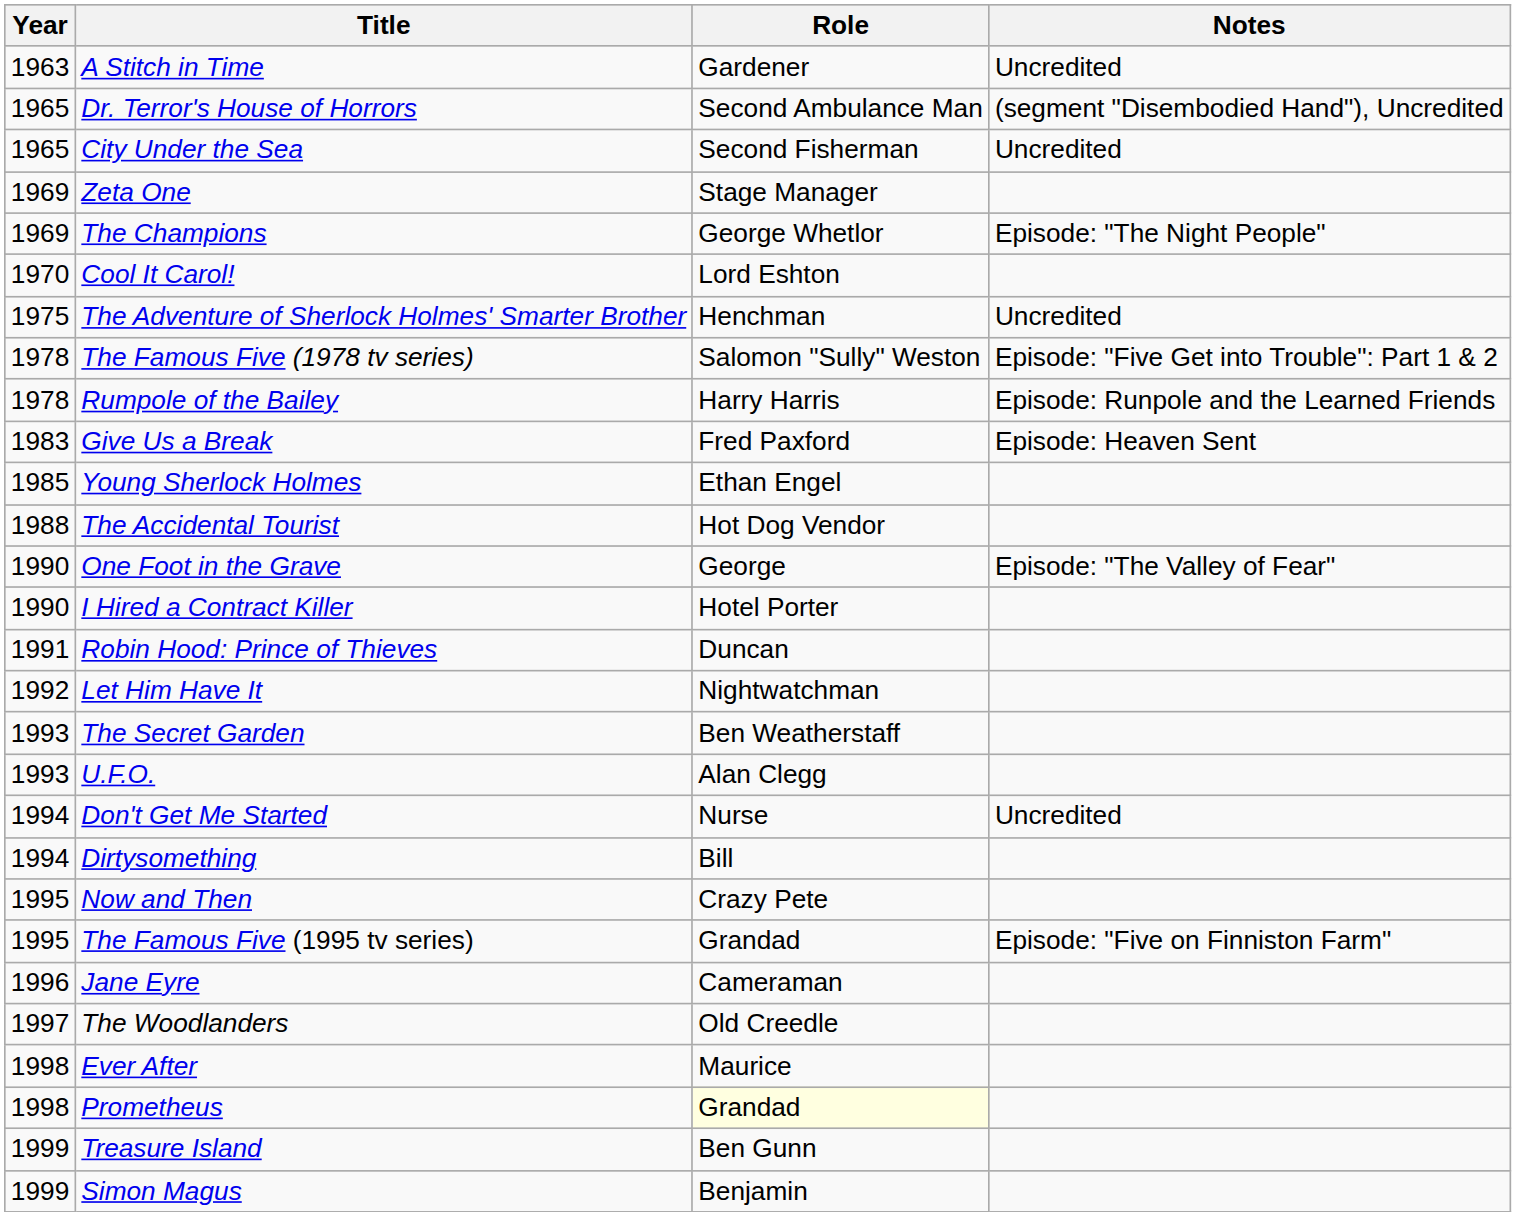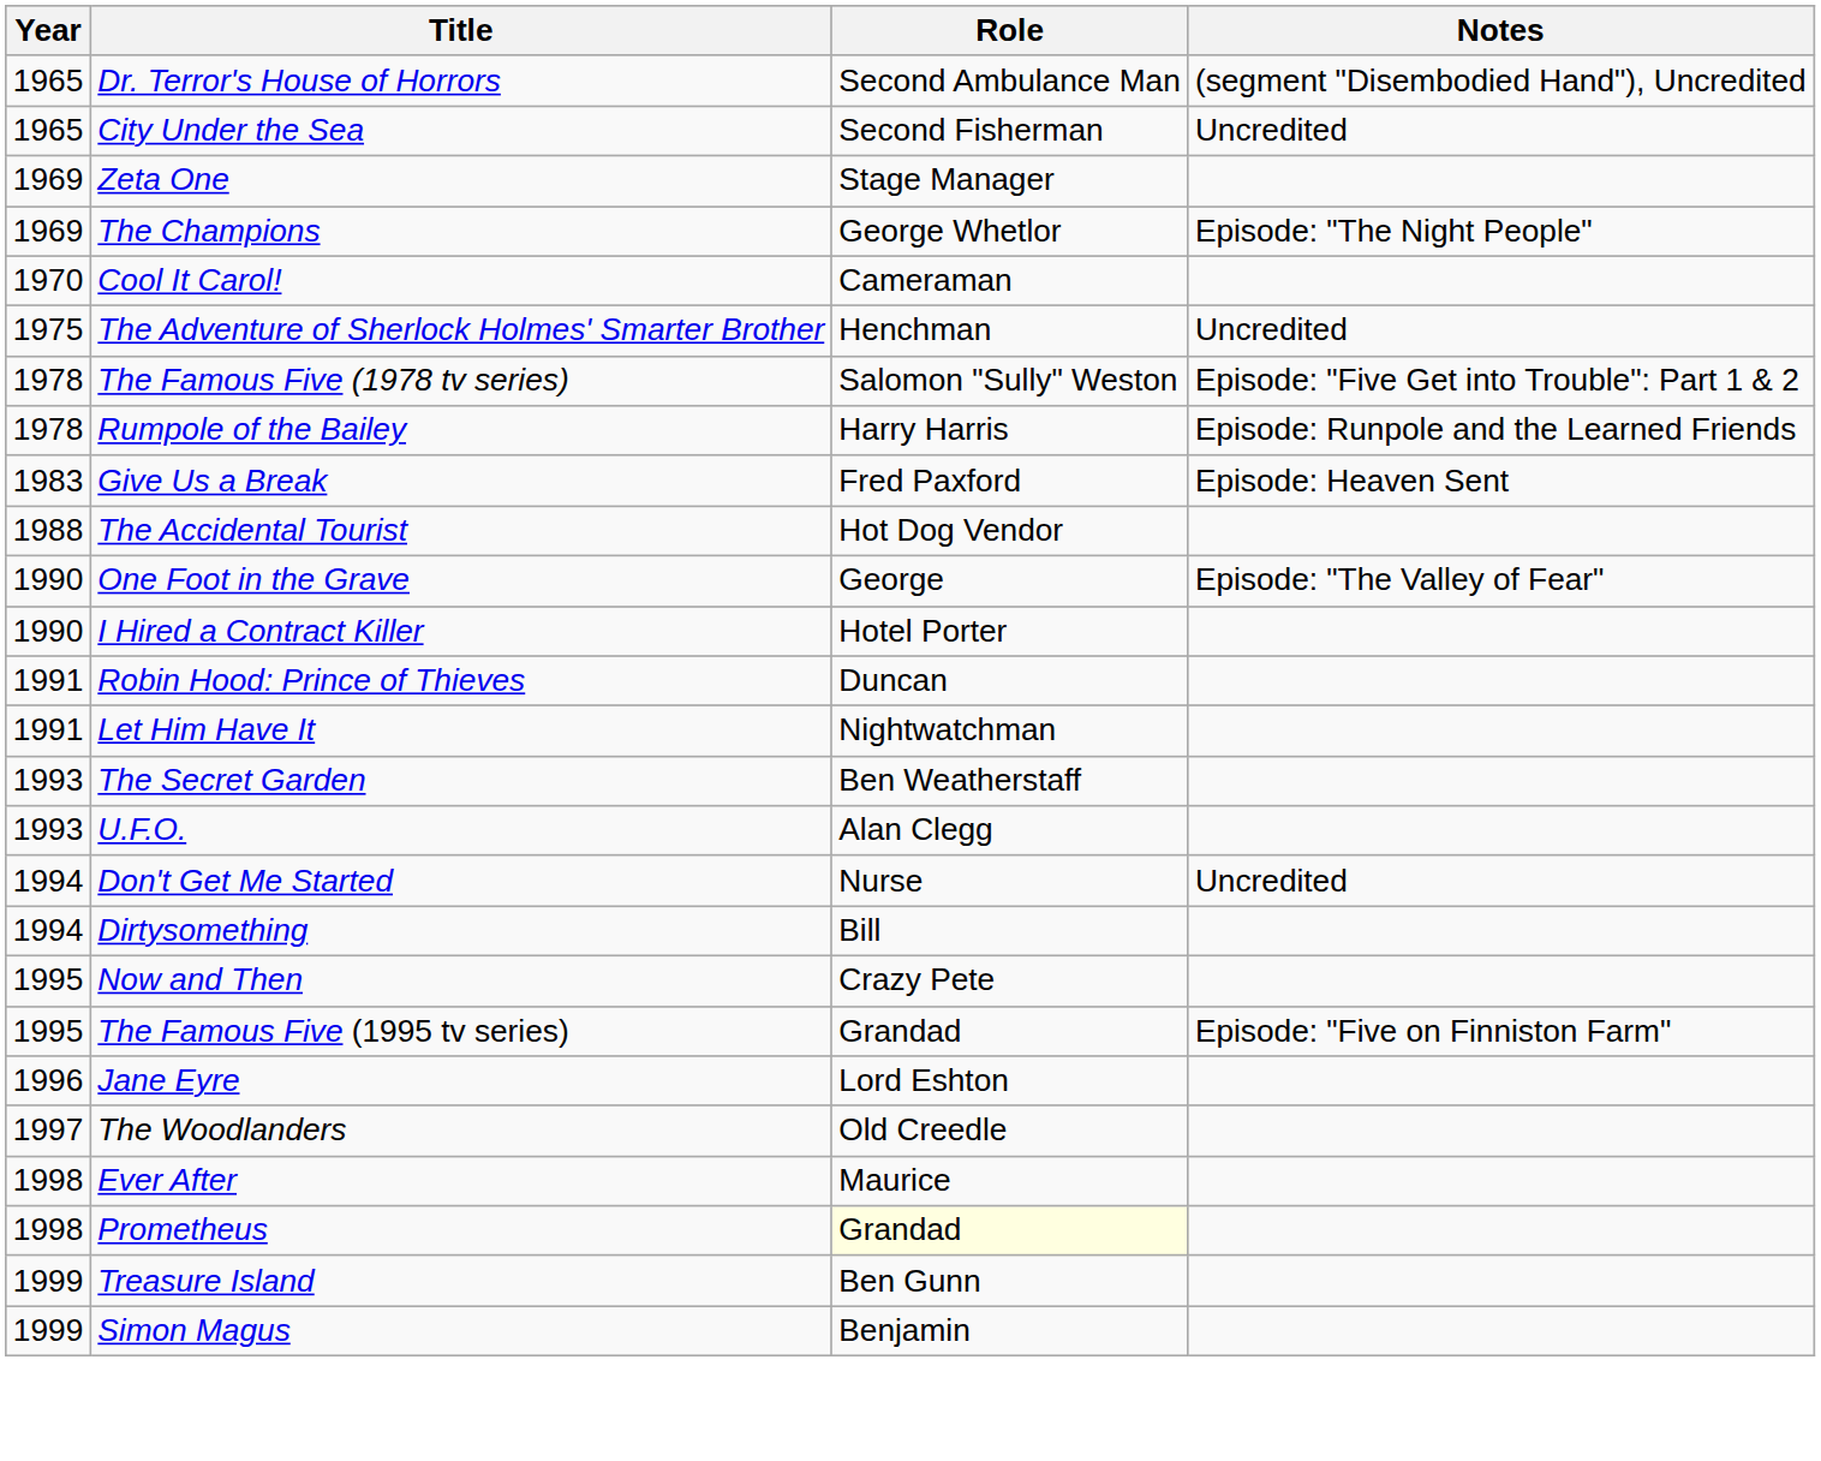- row: 1963 | A Stitch in Time | Gardener | Uncredited
Cool It Carol! | Role: Lord Eshton -> Cameraman
- row: 1985 | Young Sherlock Holmes | Ethan Engel
Let Him Have It | Year: 1992 -> 1991
Jane Eyre | Role: Cameraman -> Lord Eshton
